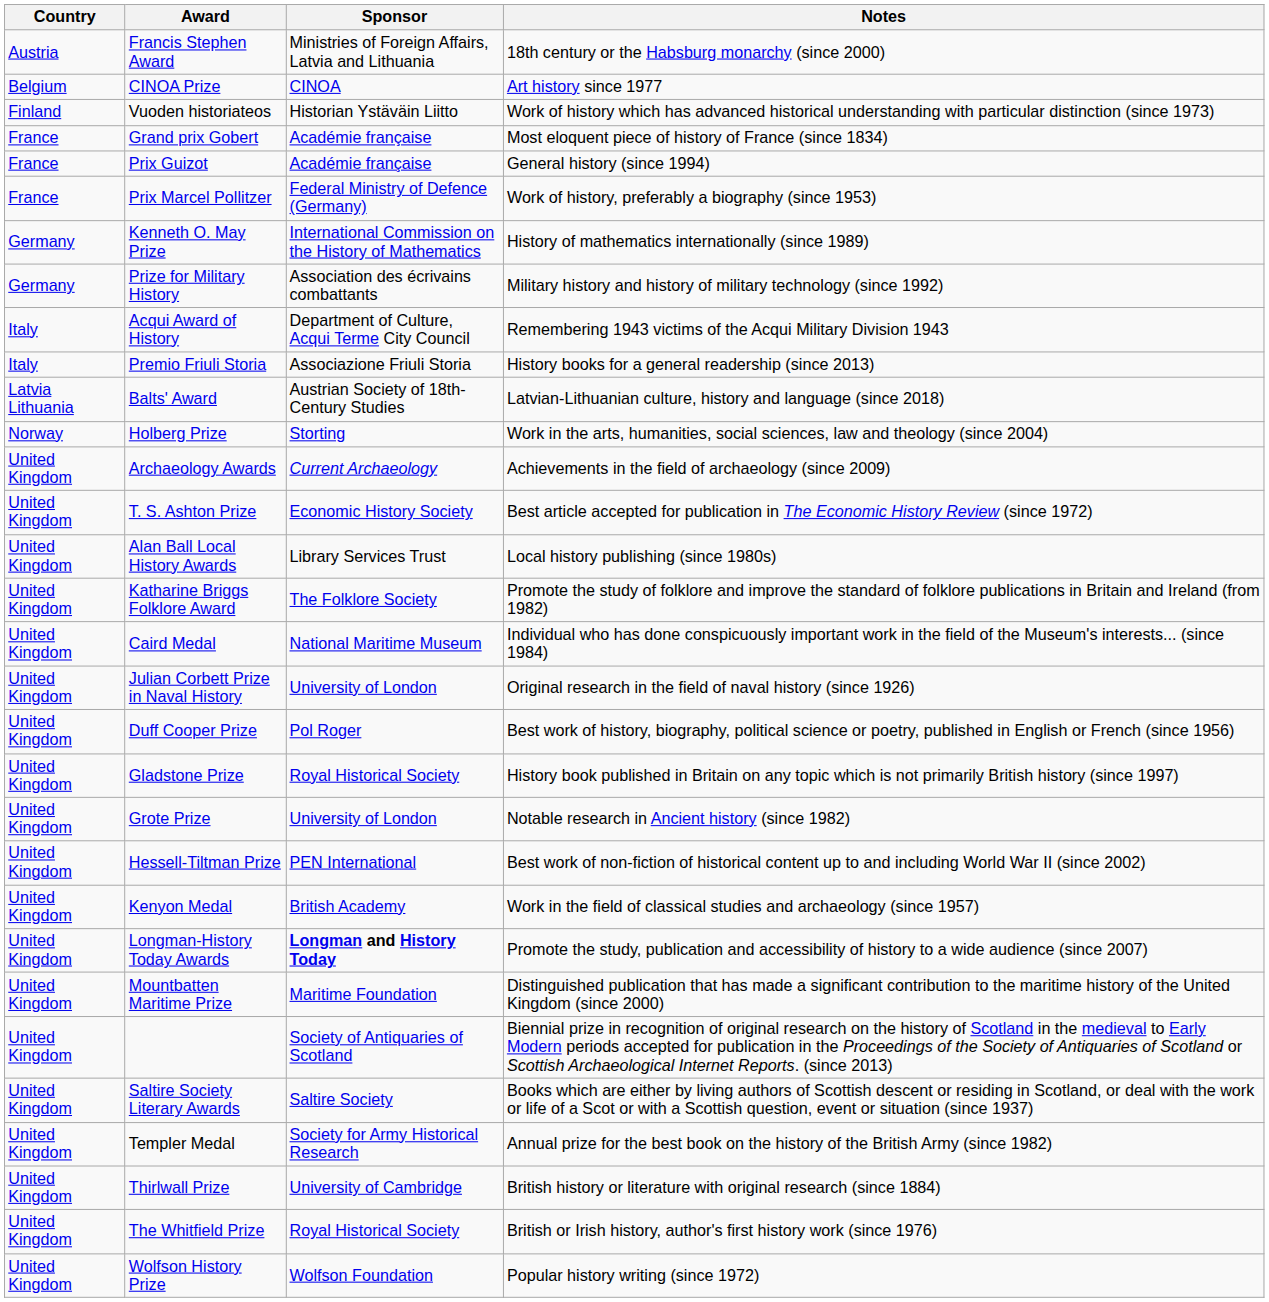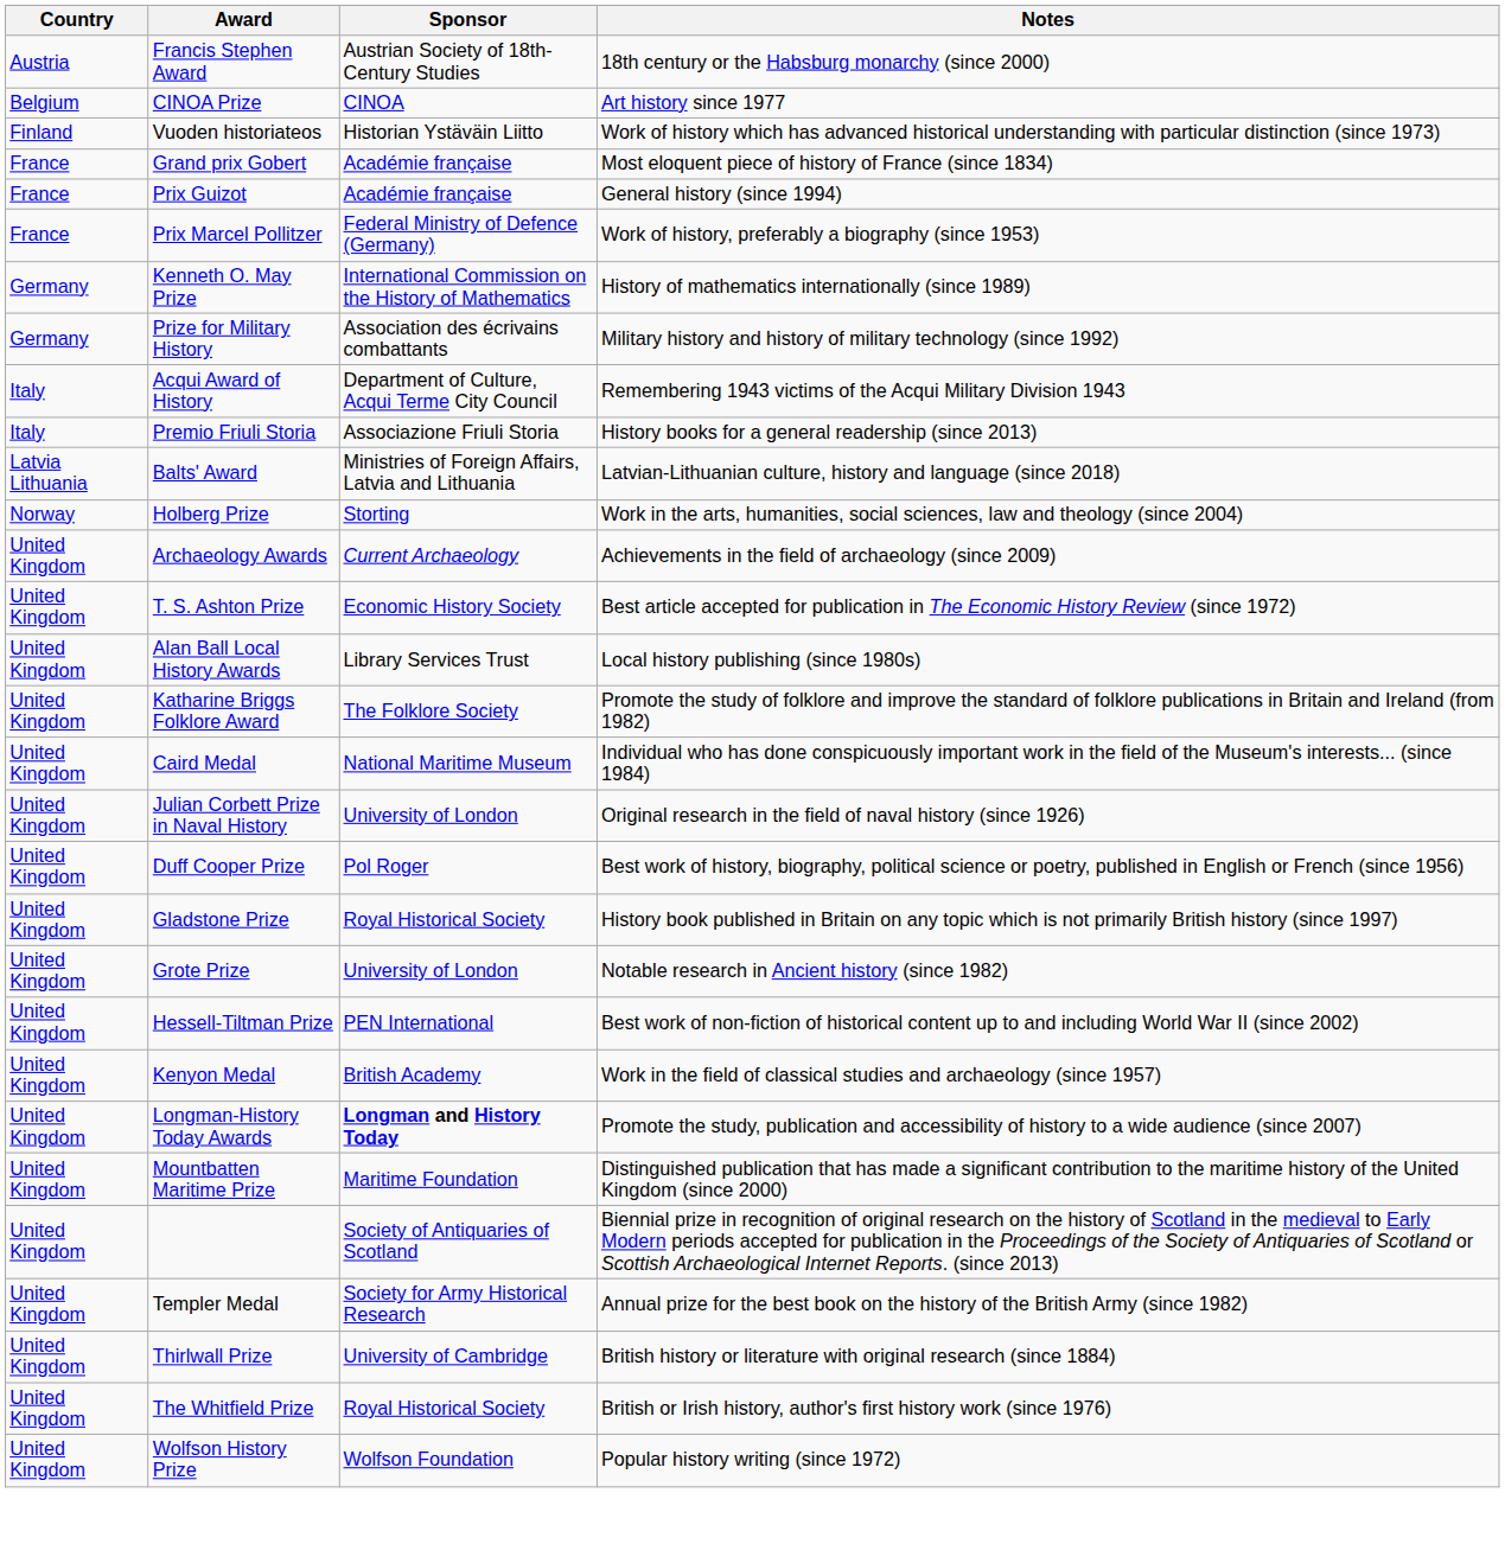Francis Stephen Award | Sponsor: Ministries of Foreign Affairs, Latvia and Lithuania -> Austrian Society of 18th-Century Studies
Balts' Award | Sponsor: Austrian Society of 18th-Century Studies -> Ministries of Foreign Affairs, Latvia and Lithuania
- row: United Kingdom | Saltire Society Literary Awards | Saltire Society | Books which are either by living authors of Scottish descent or residing in Scotland, or deal with the work or life of a Scot or with a Scottish question, event or situation (since 1937)
